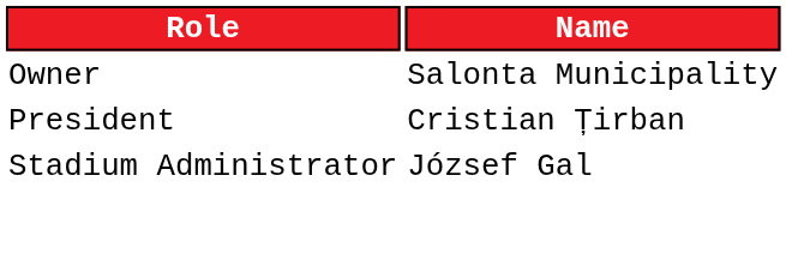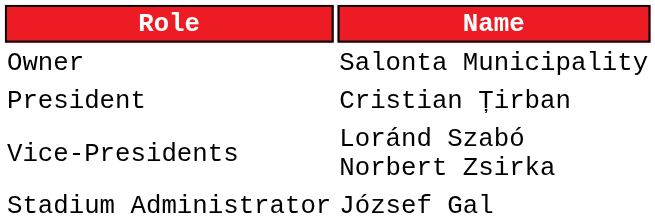+ row: Vice-Presidents | Loránd Szabó Norbert Zsirka
